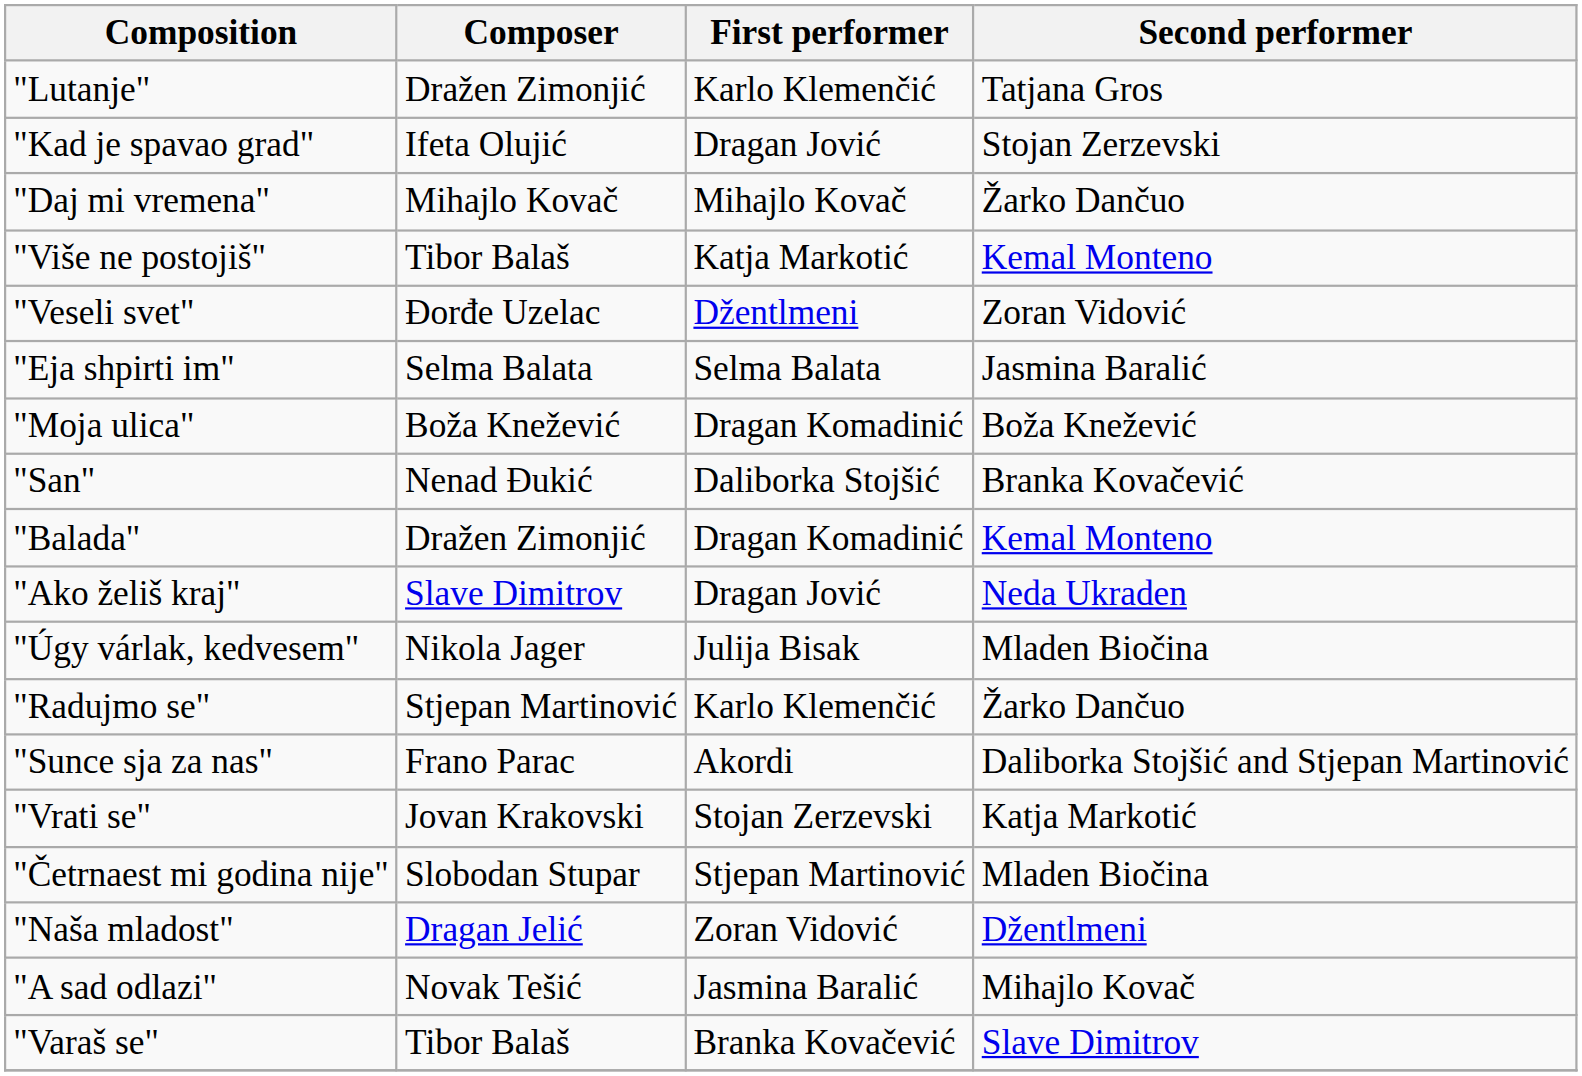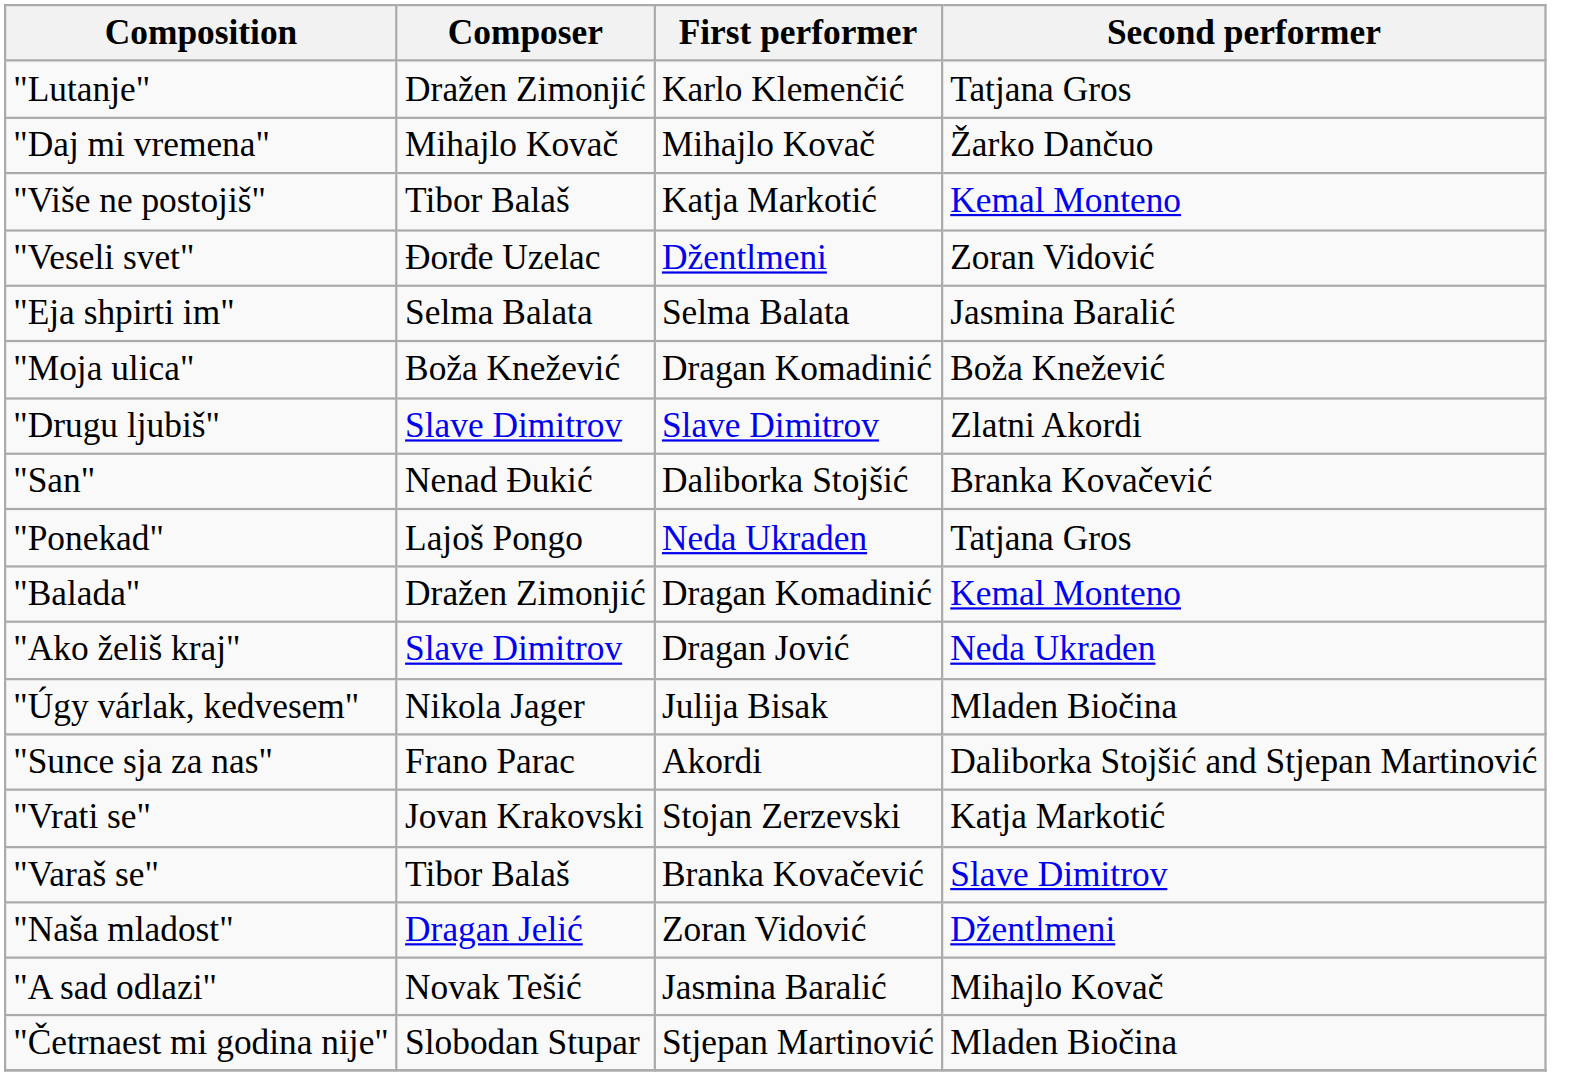- row: "Kad je spavao grad" | Ifeta Olujić | Dragan Jović | Stojan Zerzevski
+ row: "Drugu ljubiš" | Slave Dimitrov | Slave Dimitrov | Zlatni Akordi
+ row: "Ponekad" | Lajoš Pongo | Neda Ukraden | Tatjana Gros
- row: "Radujmo se" | Stjepan Martinović | Karlo Klemenčić | Žarko Dančuo
rows swapped: "Varaš se" <-> "Četrnaest mi godina nije"
